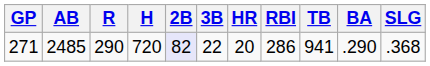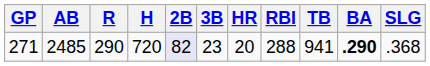271 | 3B: 22 -> 23
271 | RBI: 286 -> 288
271 | BA: normal -> bold
